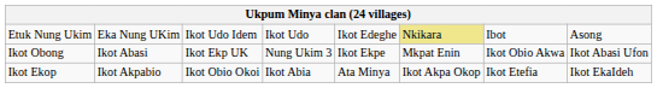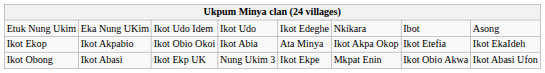Etuk Nung Ukim | column 6: khaki background -> no background
rows swapped: Ikot Ekop <-> Ikot Obong
